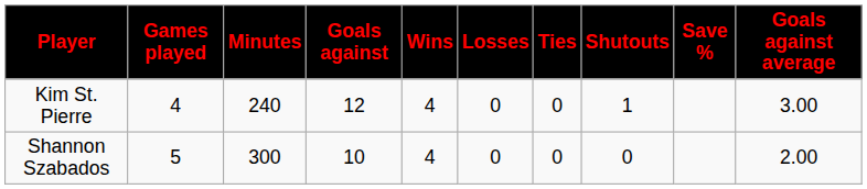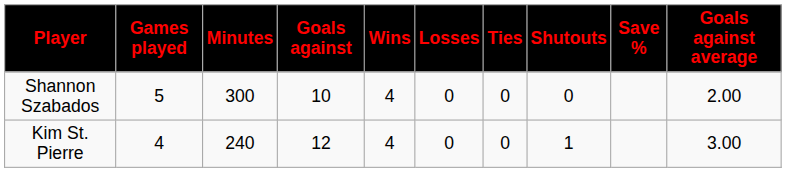rows swapped: Shannon Szabados <-> Kim St. Pierre
